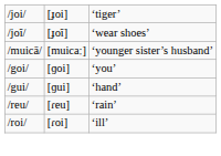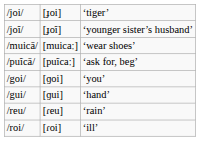/joĩ/ | column 3: ‘wear shoes’ -> ‘younger sister’s husband’
/muicā/ | column 3: ‘younger sister’s husband’ -> ‘wear shoes’
+ row: /puĩcā/ | [puĩcaː] | ‘ask for, beg’
